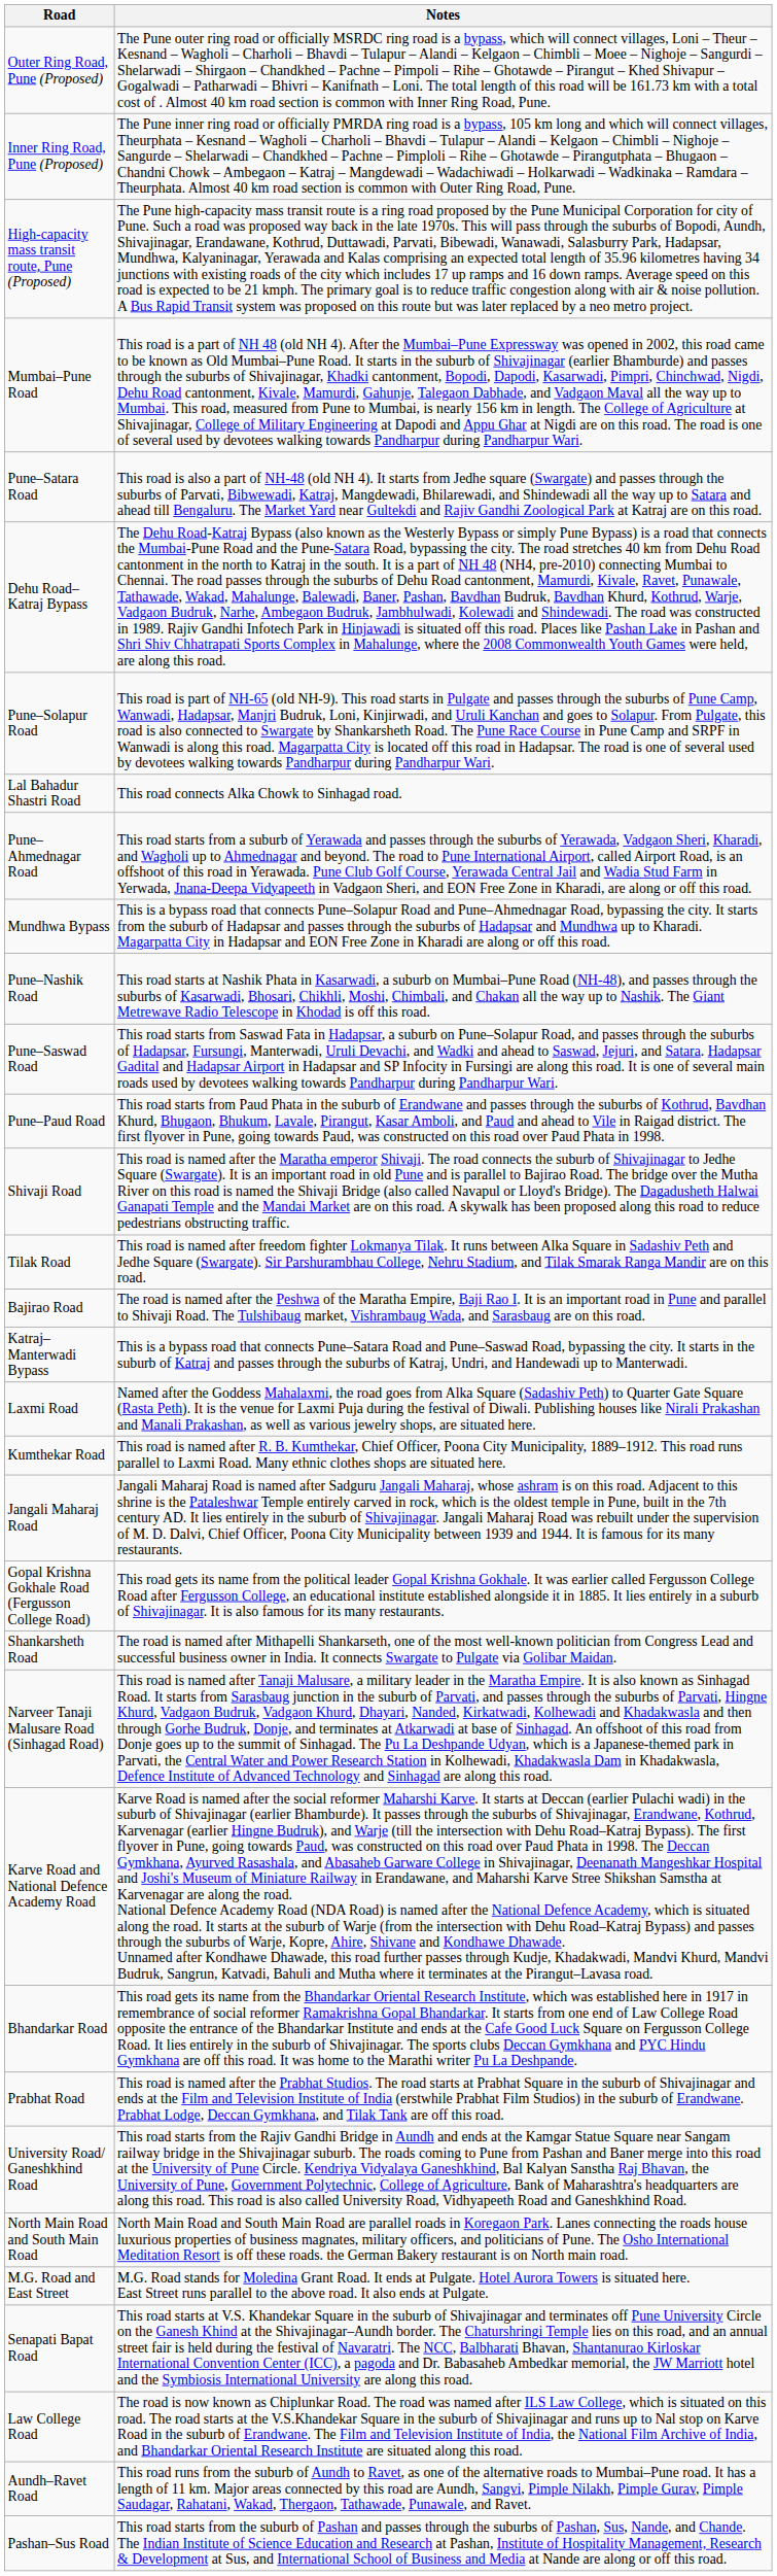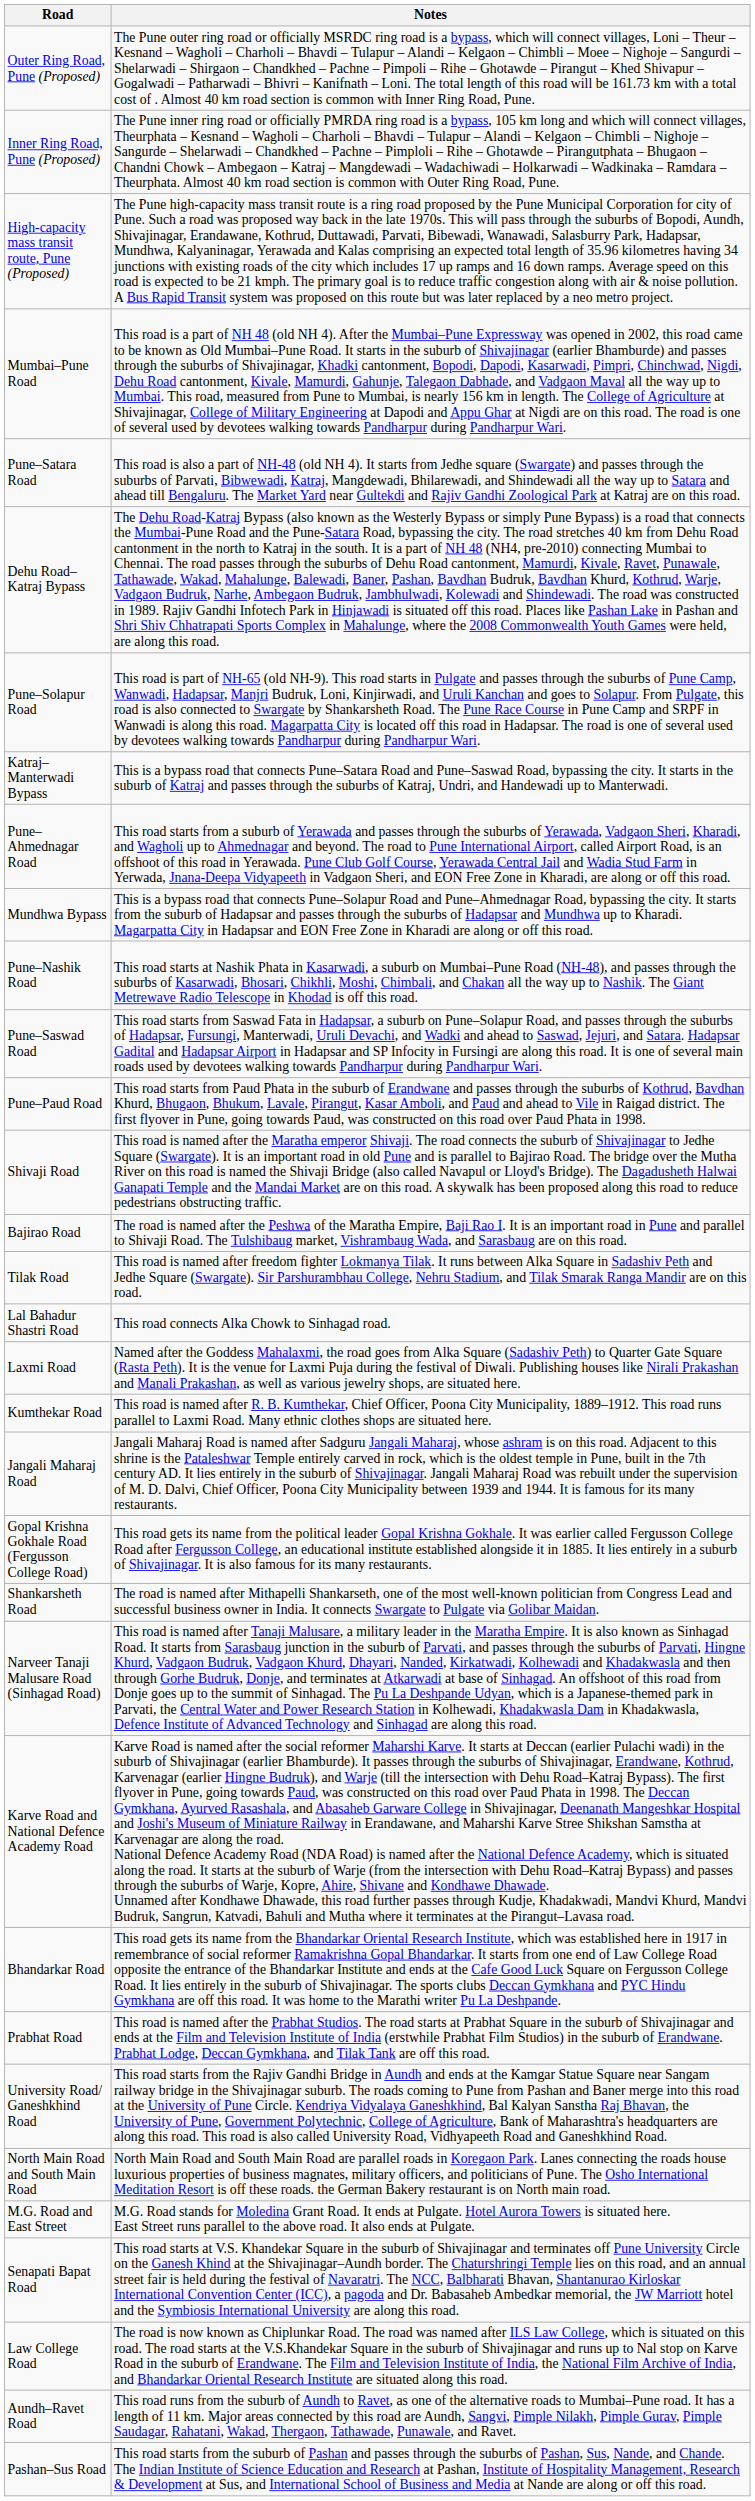rows swapped: Katraj–Manterwadi Bypass <-> Lal Bahadur Shastri Road
rows swapped: Bajirao Road <-> Tilak Road
